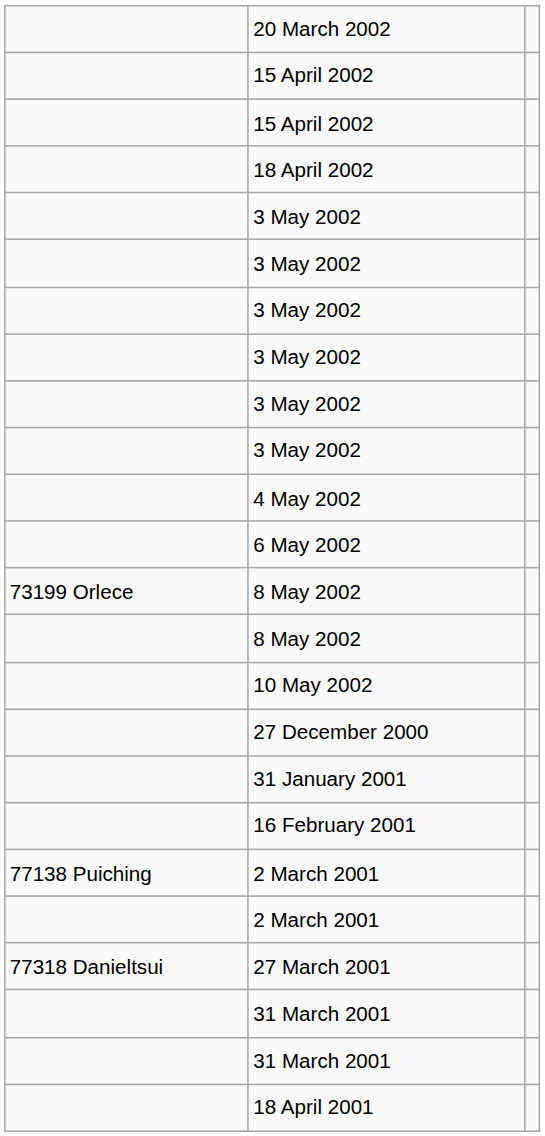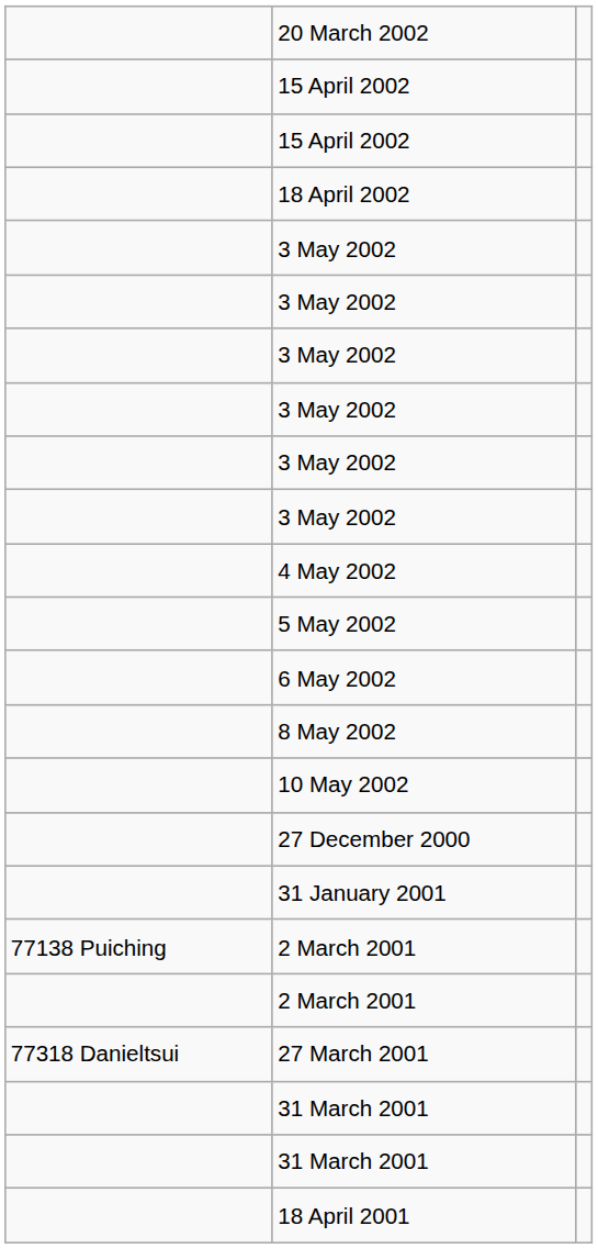+ row: 5 May 2002
- row: 73199 Orlece | 8 May 2002
- row: 16 February 2001
